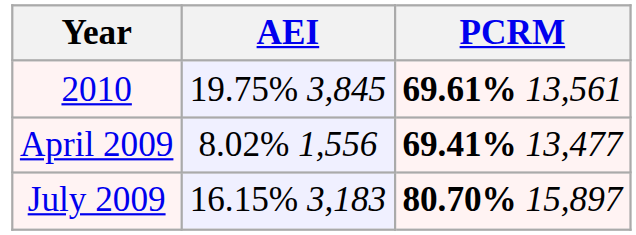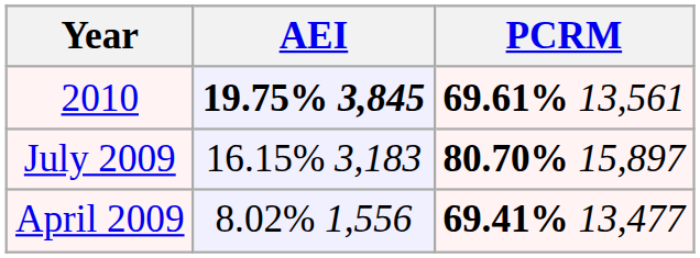2010 | AEI: normal -> bold
rows swapped: July 2009 <-> April 2009
